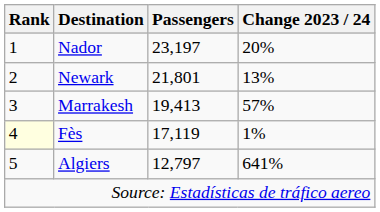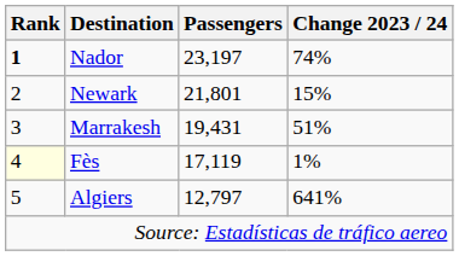Nador | Rank: normal -> bold
Nador | Change 2023 / 24: 20% -> 74%
Newark | Change 2023 / 24: 13% -> 15%
Marrakesh | Passengers: 19,413 -> 19,431
Marrakesh | Change 2023 / 24: 57% -> 51%
